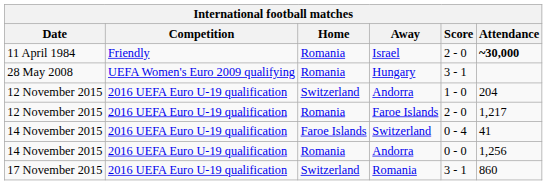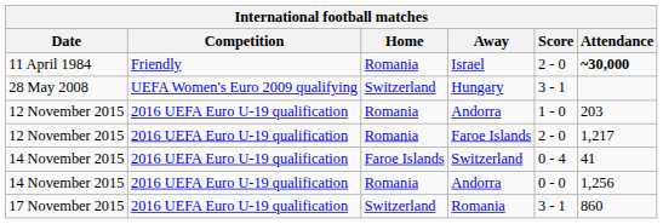Hungary | Home: Romania -> Switzerland
12 November 2015 / Andorra | Home: Switzerland -> Romania
12 November 2015 / Andorra | Attendance: 204 -> 203
